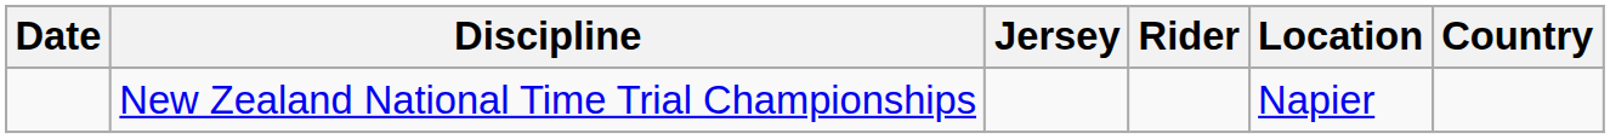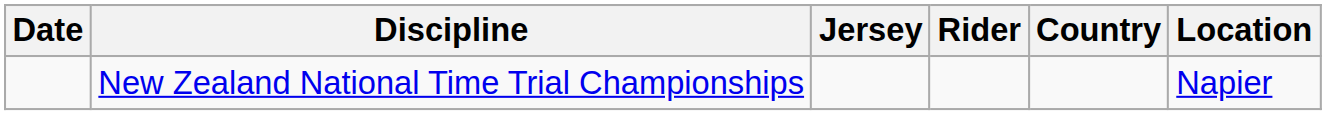columns swapped: Country <-> Location
